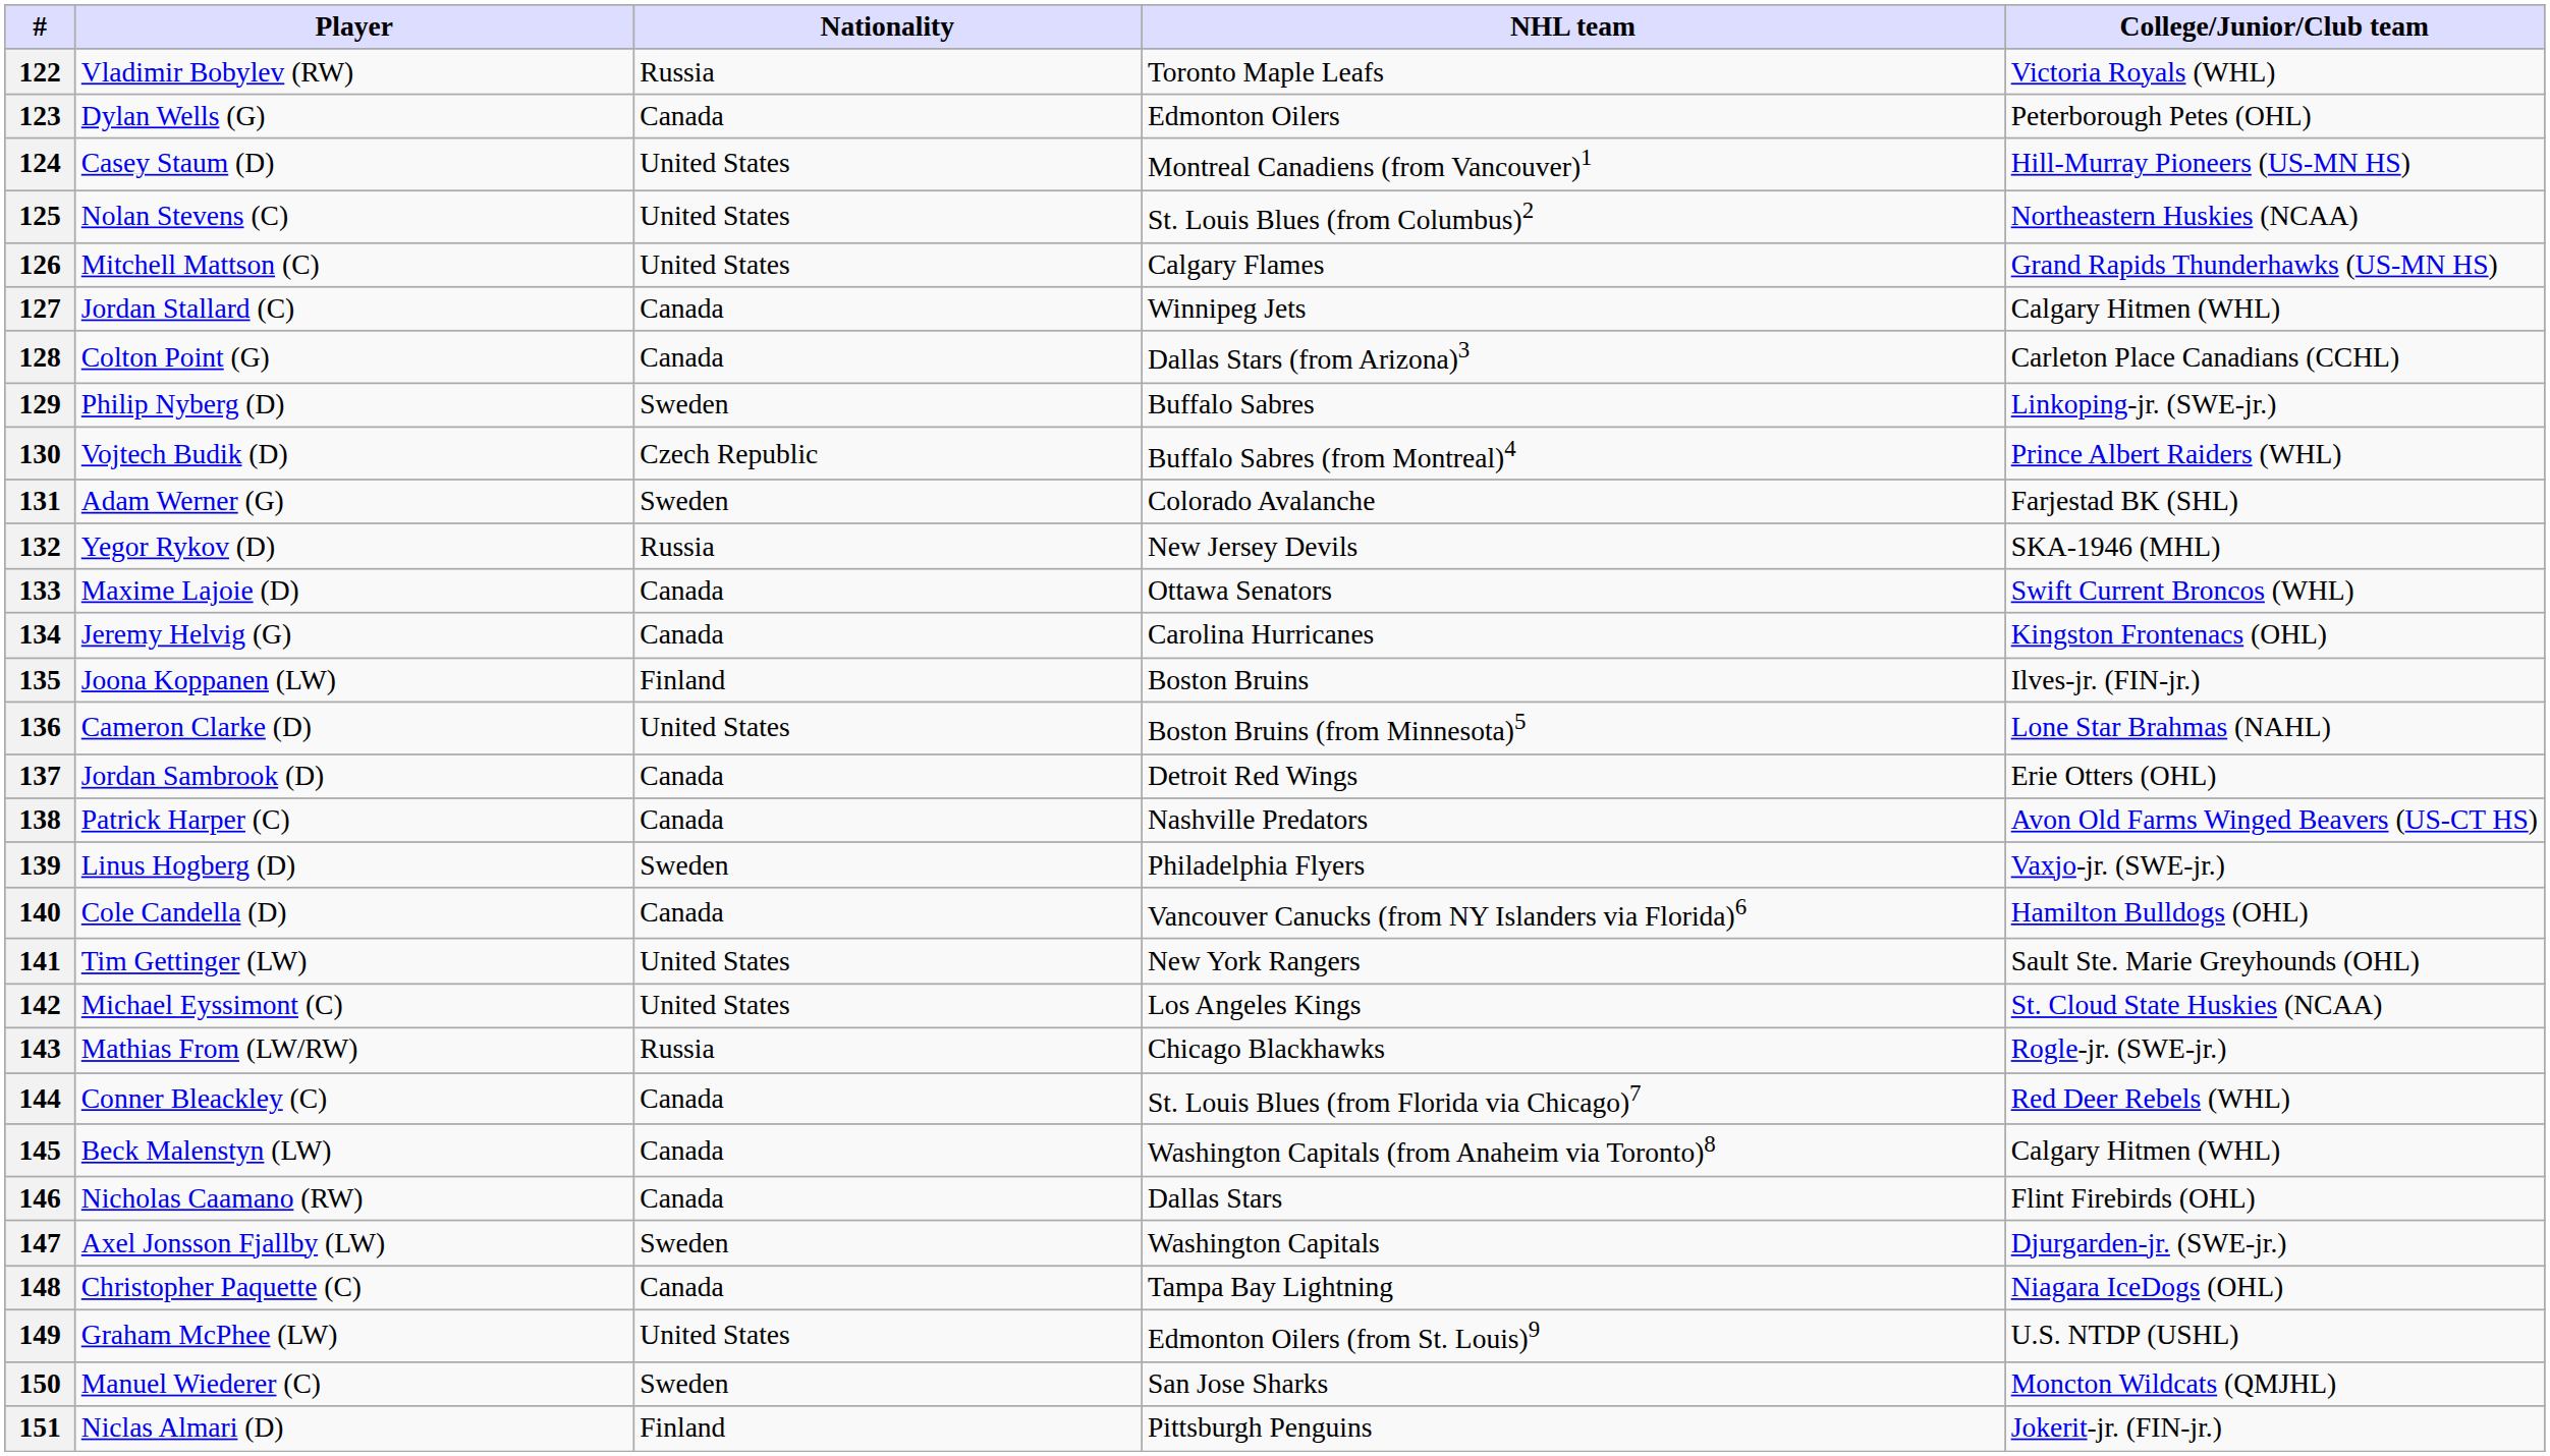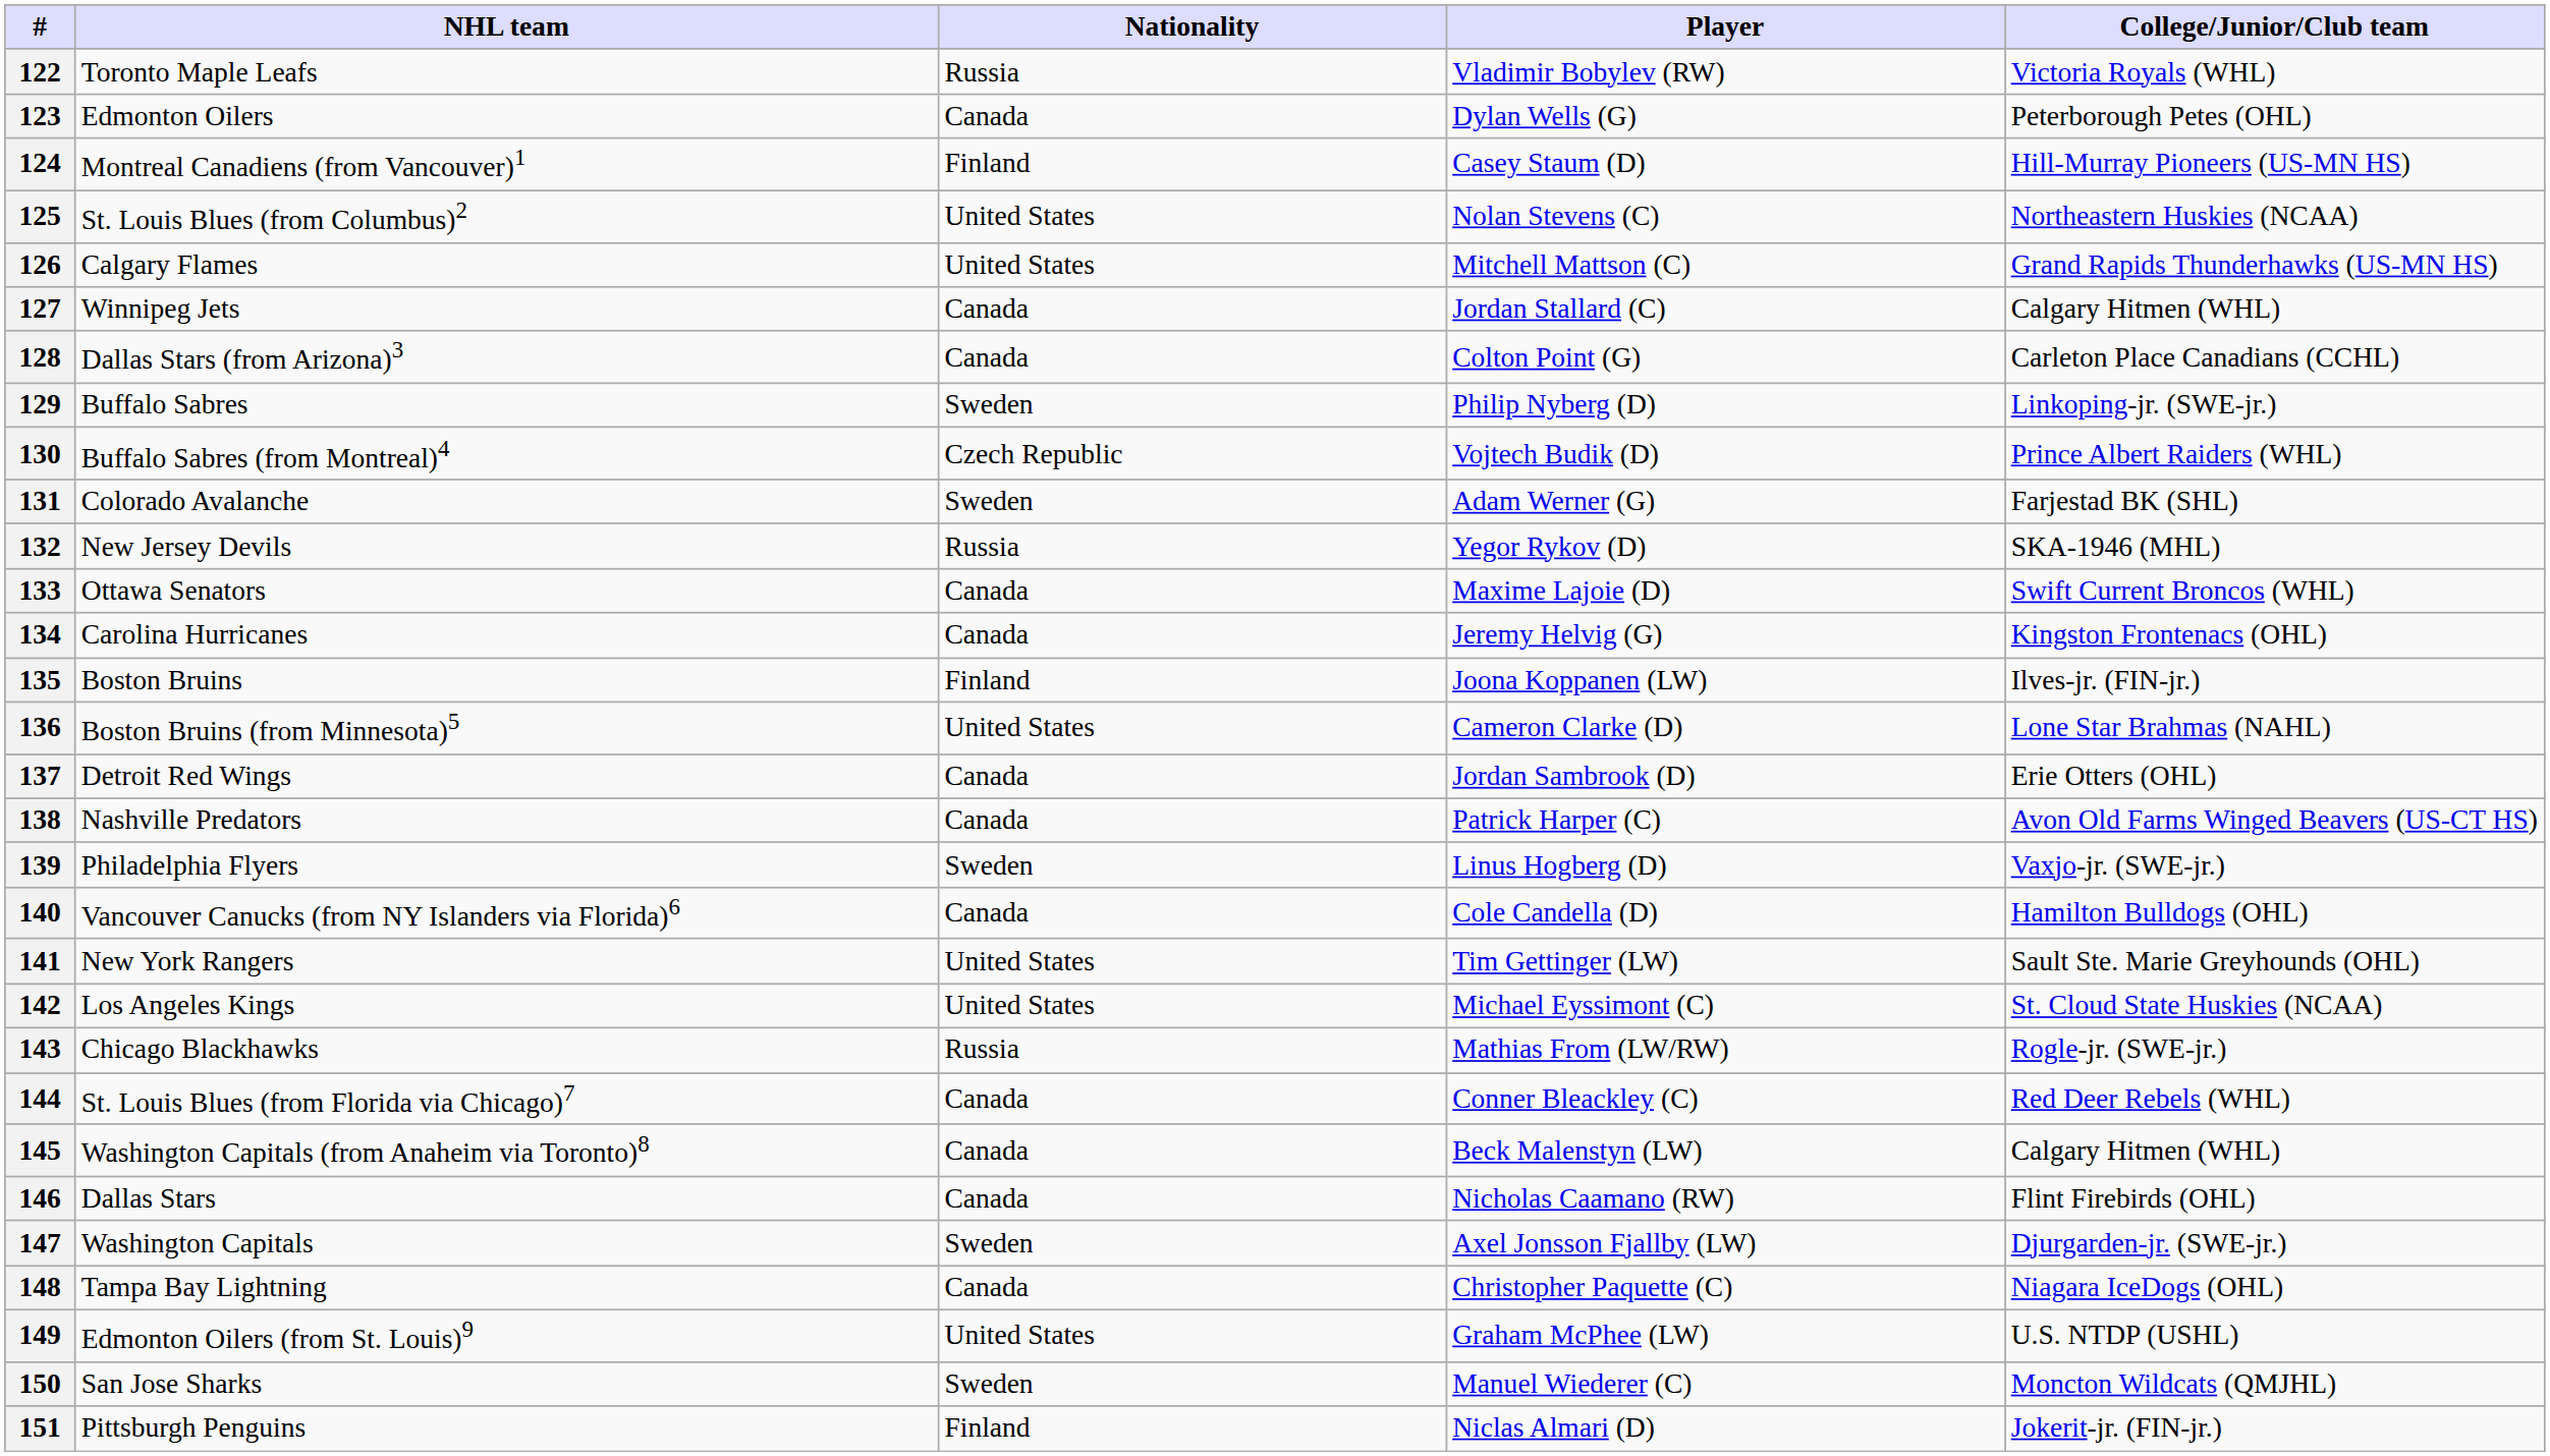columns swapped: Player <-> NHL team
124 | Nationality: United States -> Finland
